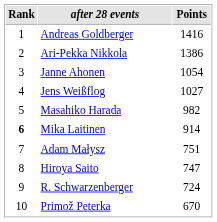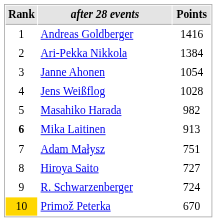Ari-Pekka Nikkola | Points: 1386 -> 1384
Jens Weißflog | Points: 1027 -> 1028
Mika Laitinen | Points: 914 -> 913
Hiroya Saito | Points: 747 -> 727
Primož Peterka | Rank: no background -> gold background
